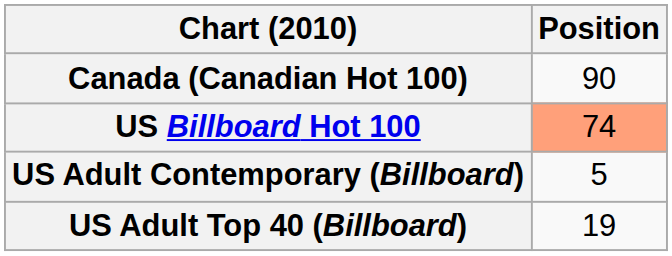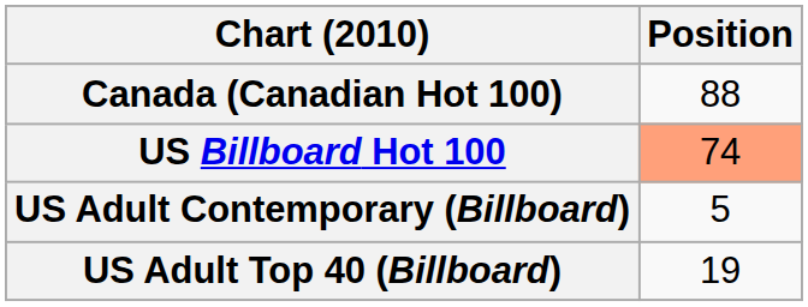Canada (Canadian Hot 100) | Position: 90 -> 88
